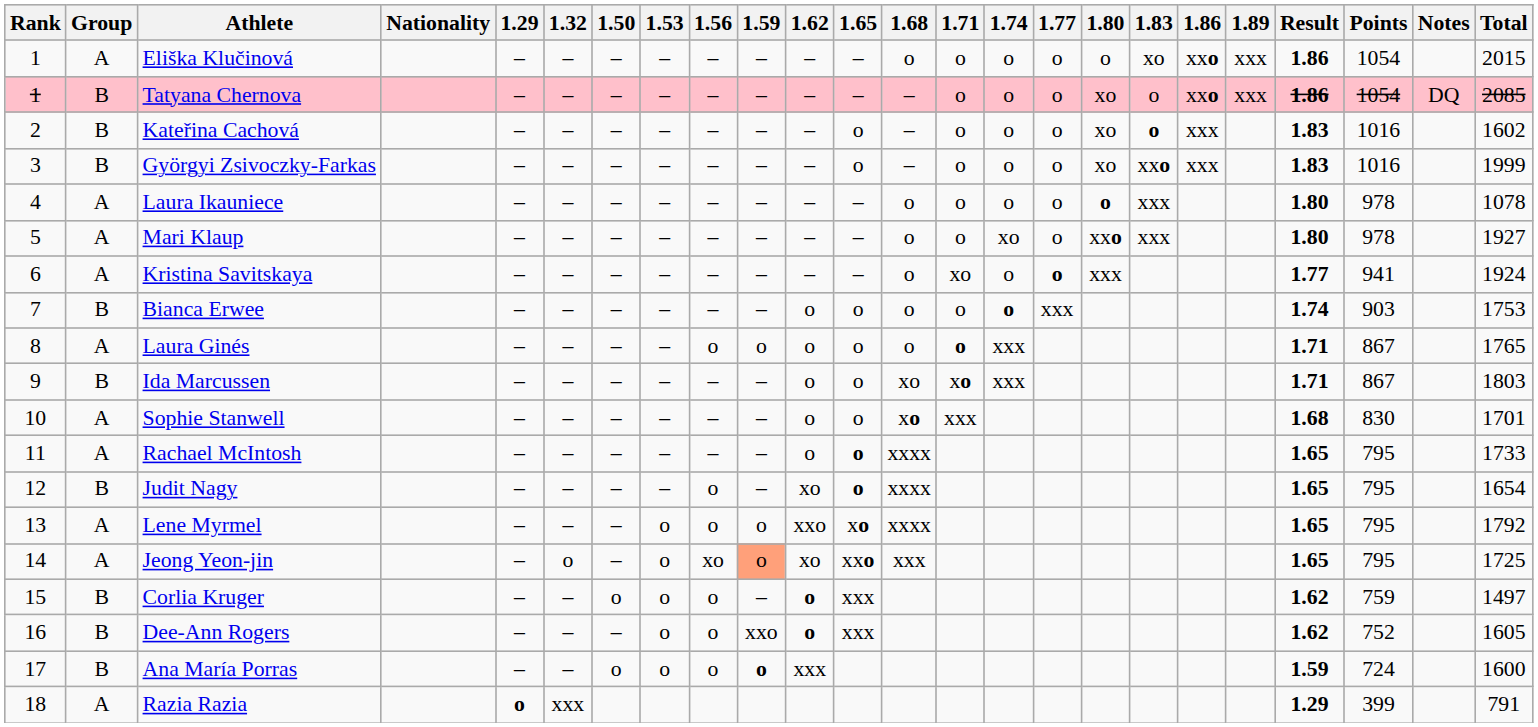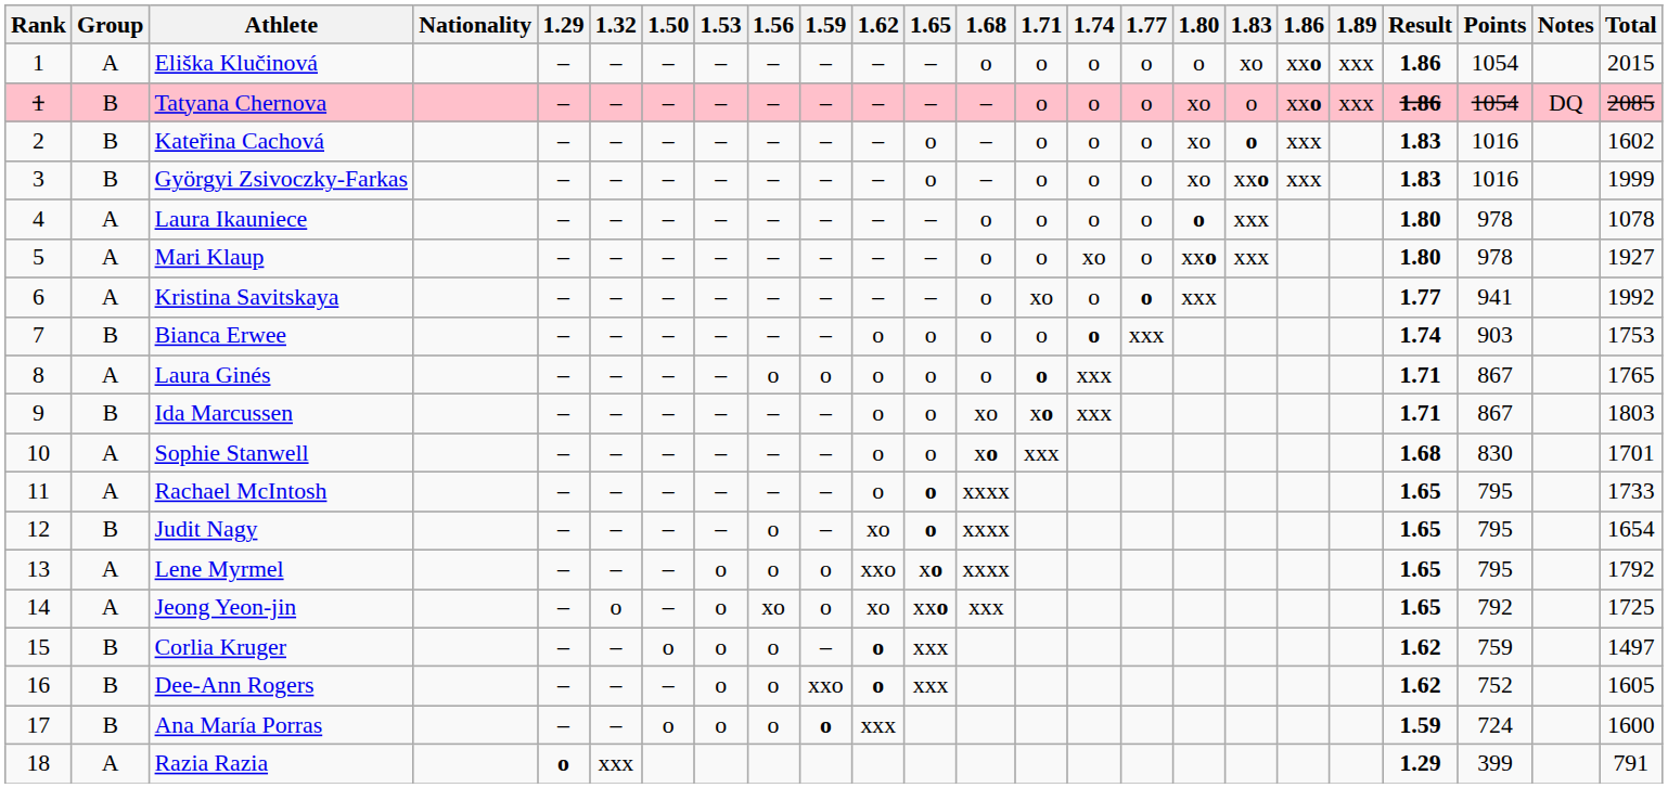Kristina Savitskaya | Total: 1924 -> 1992
Jeong Yeon-jin | 1.59: lightsalmon background -> no background
Jeong Yeon-jin | Points: 795 -> 792
